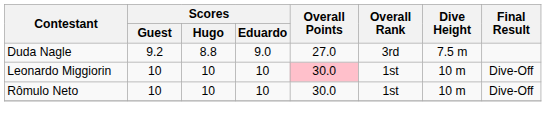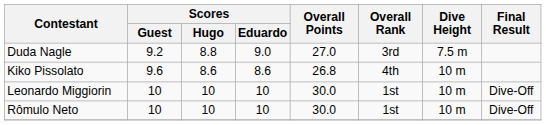+ row: Kiko Pissolato | 9.6 | 8.6 | 8.6 | 26.8 | 4th | 10 m
Leonardo Miggiorin | Overall Points: pink background -> no background
